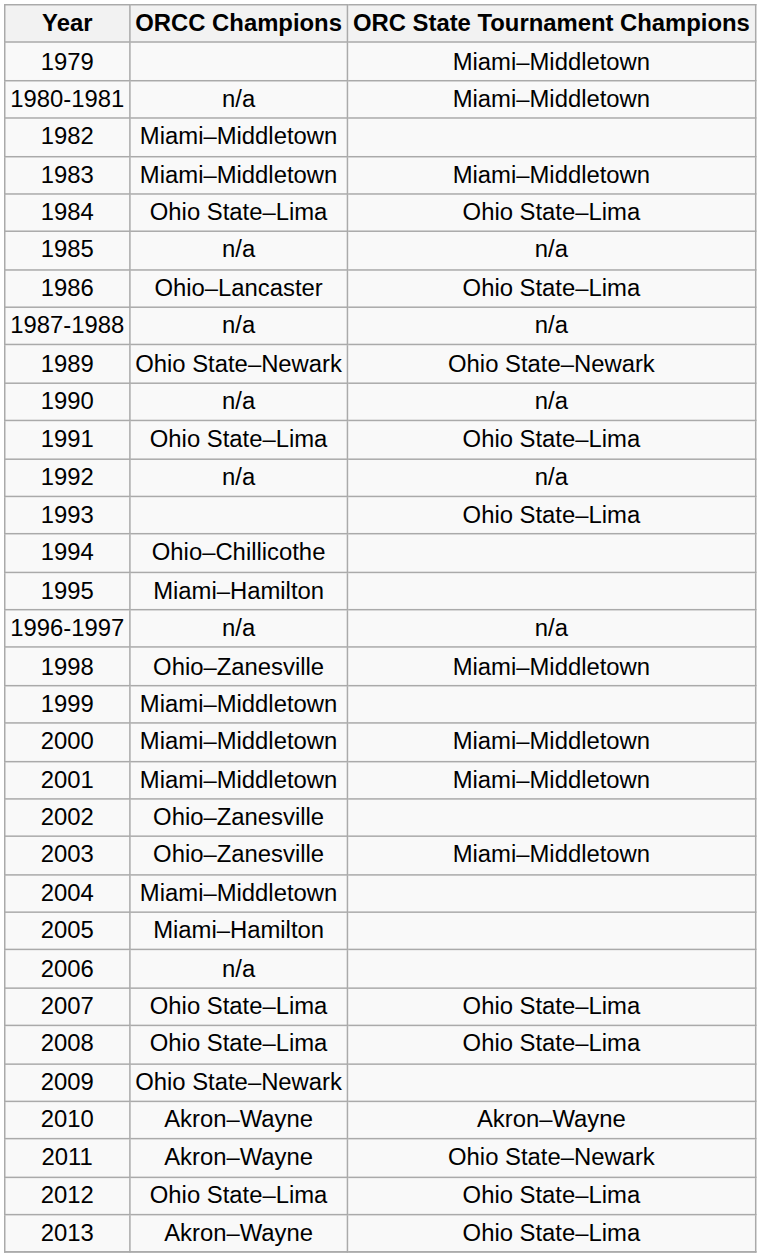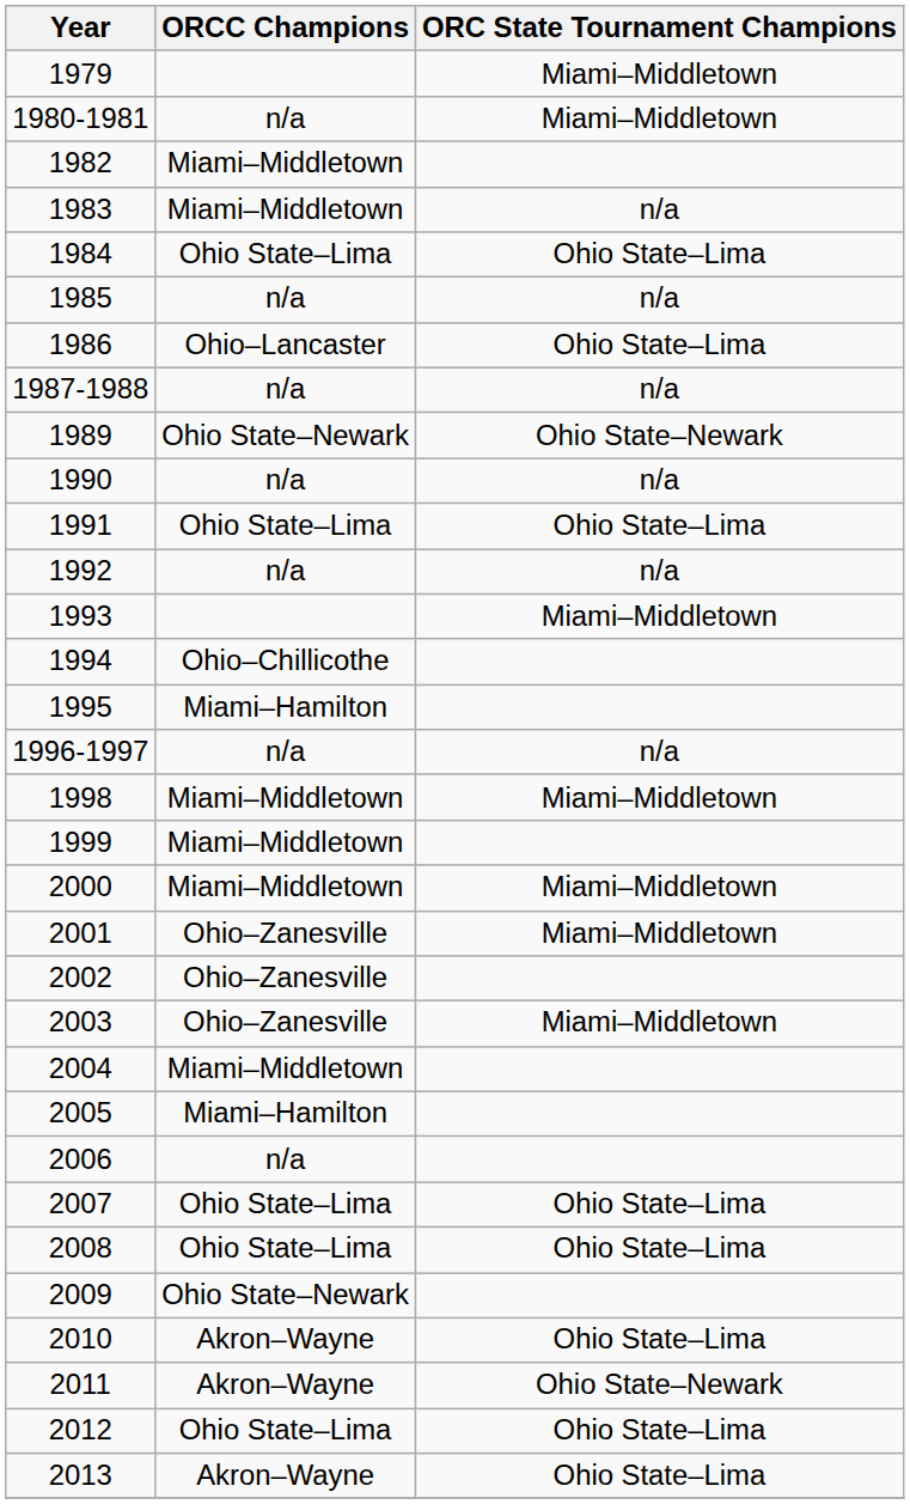1983 | ORC State Tournament Champions: Miami–Middletown -> n/a
1993 | ORC State Tournament Champions: Ohio State–Lima -> Miami–Middletown
1998 | ORCC Champions: Ohio–Zanesville -> Miami–Middletown
2001 | ORCC Champions: Miami–Middletown -> Ohio–Zanesville
2010 | ORC State Tournament Champions: Akron–Wayne -> Ohio State–Lima
